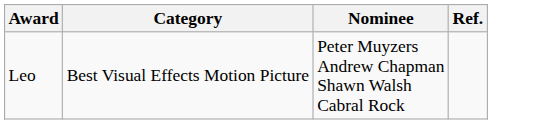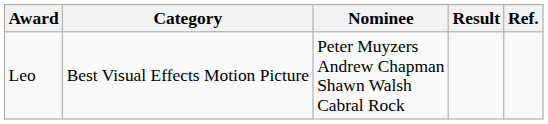+ column: Result
